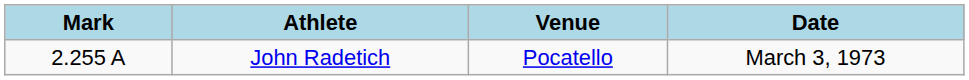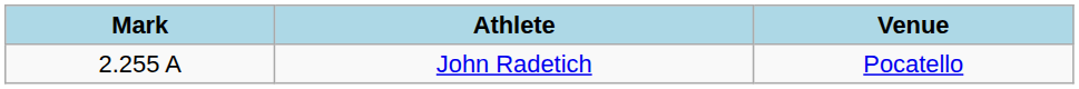- column: Date | March 3, 1973
